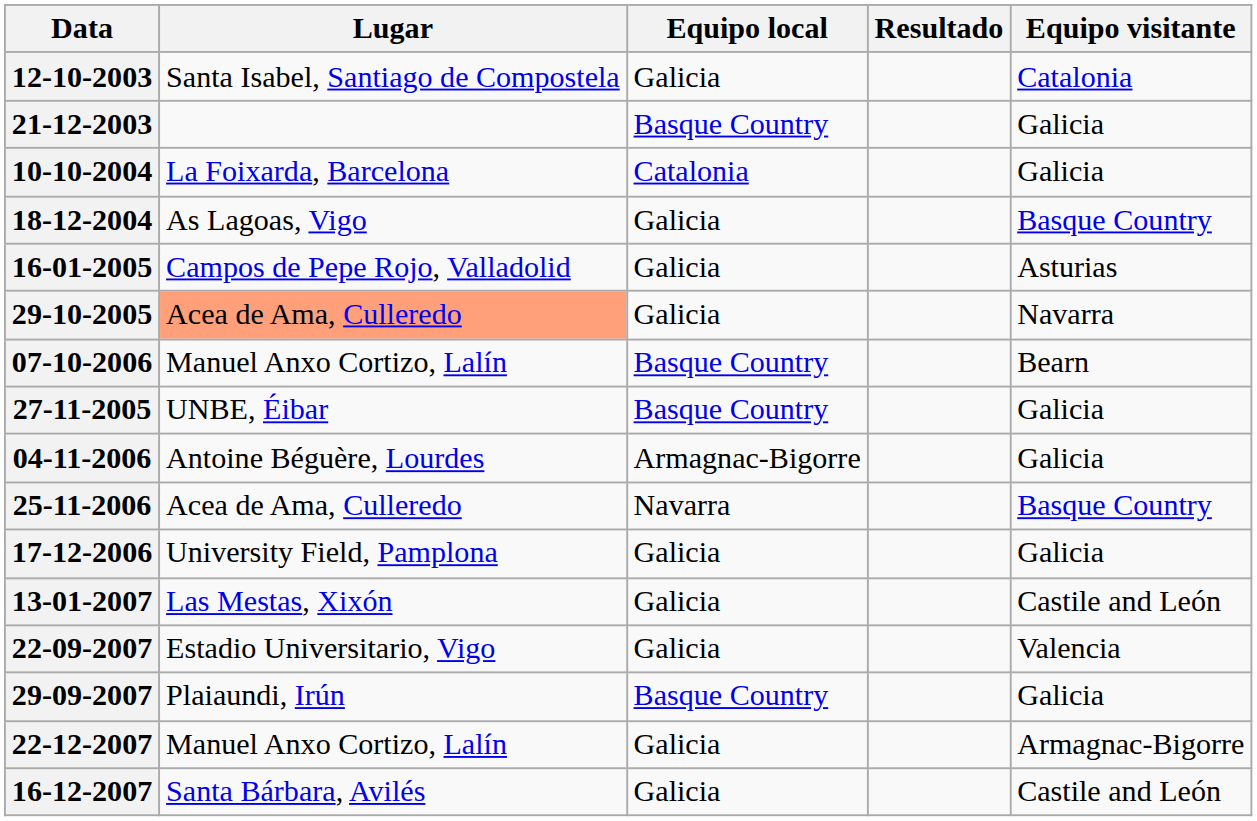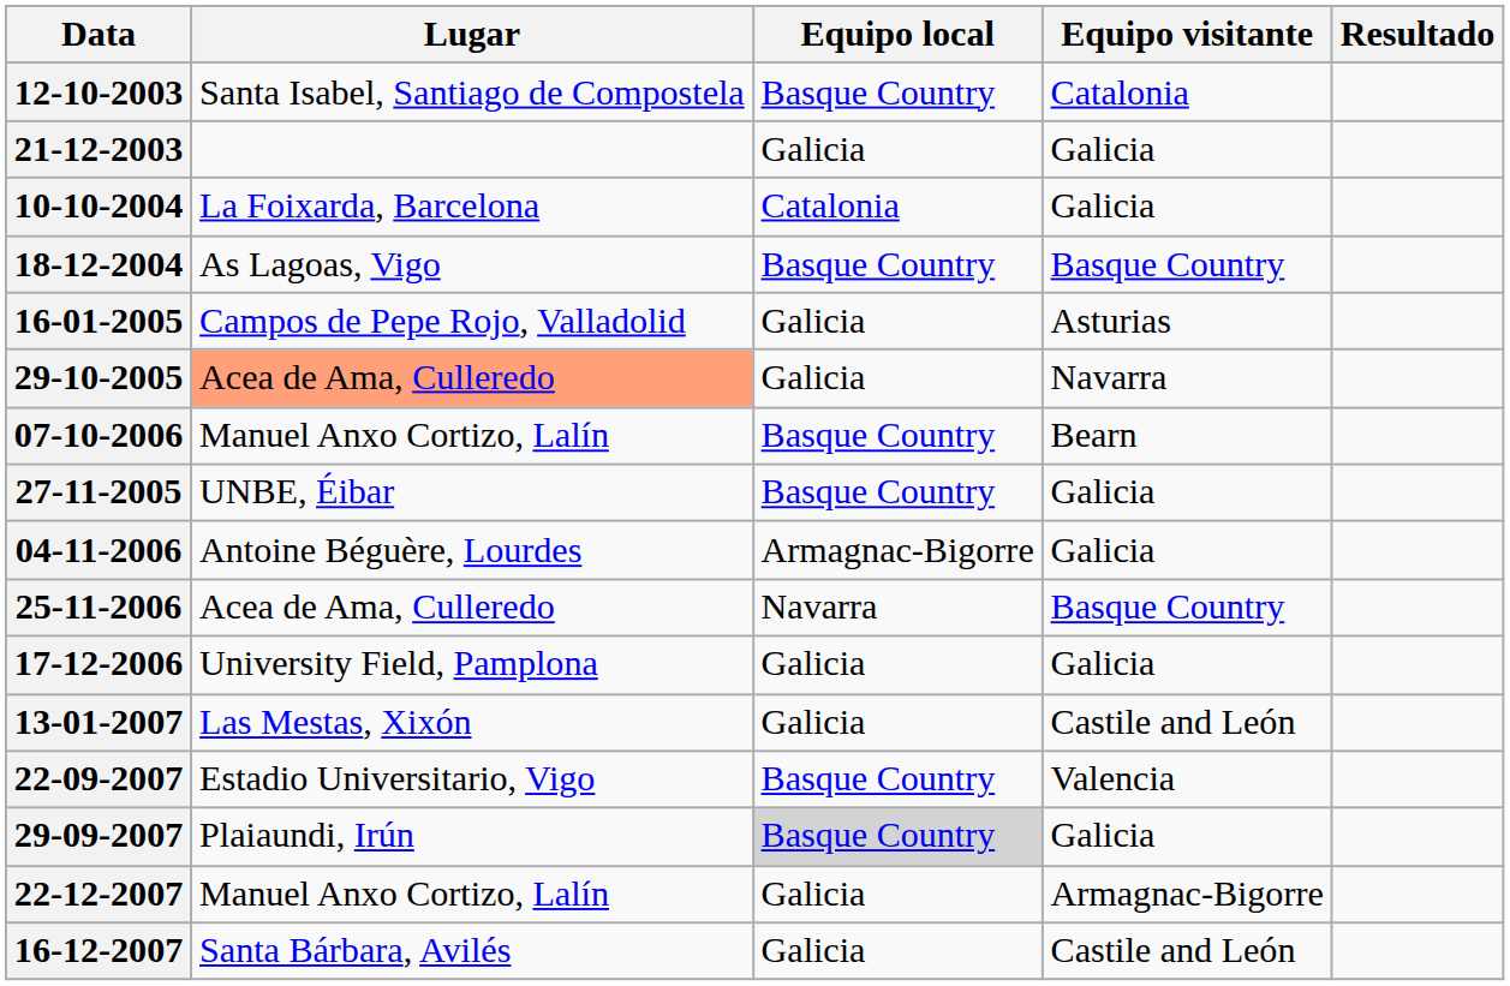columns swapped: Equipo visitante <-> Resultado
12-10-2003 | Equipo local: Galicia -> Basque Country
21-12-2003 | Equipo local: Basque Country -> Galicia
18-12-2004 | Equipo local: Galicia -> Basque Country
22-09-2007 | Equipo local: Galicia -> Basque Country
29-09-2007 | Equipo local: no background -> lightgrey background
